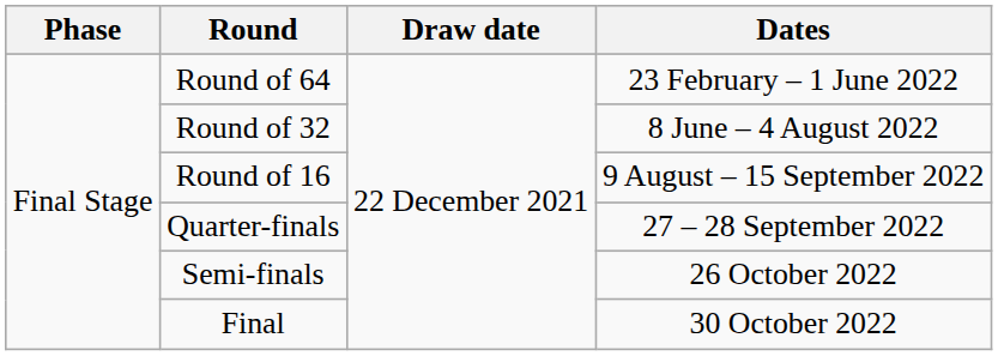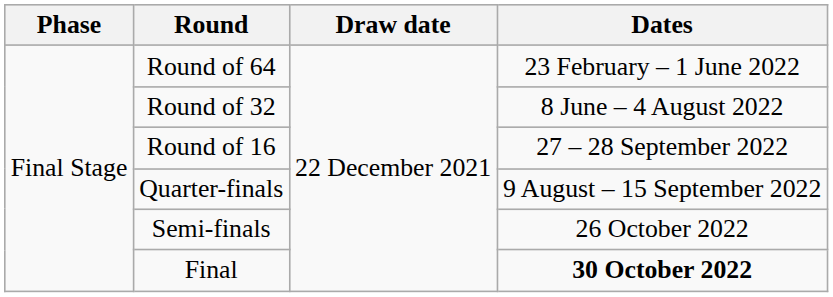Round of 16 | Dates: 9 August – 15 September 2022 -> 27 – 28 September 2022
Quarter-finals | Dates: 27 – 28 September 2022 -> 9 August – 15 September 2022
Final | Dates: normal -> bold
